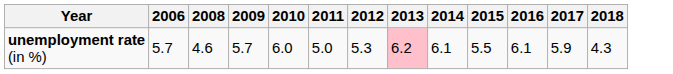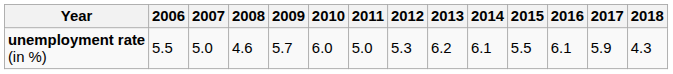+ column: 2007 | 5.0
unemployment rate (in %) | 2006: 5.7 -> 5.5
unemployment rate (in %) | 2013: pink background -> no background
